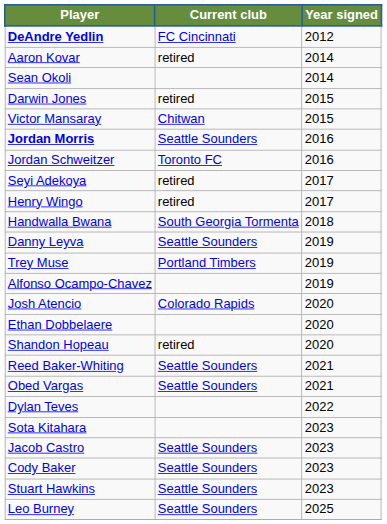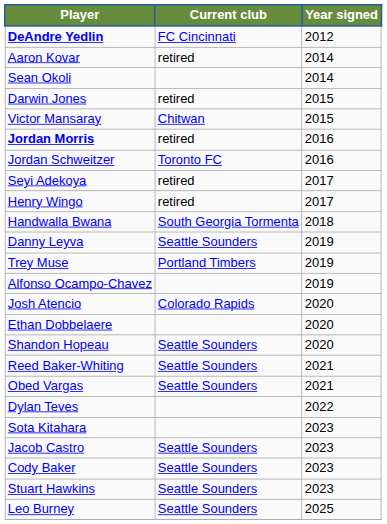Jordan Morris | Current club: Seattle Sounders -> retired
Shandon Hopeau | Current club: retired -> Seattle Sounders
